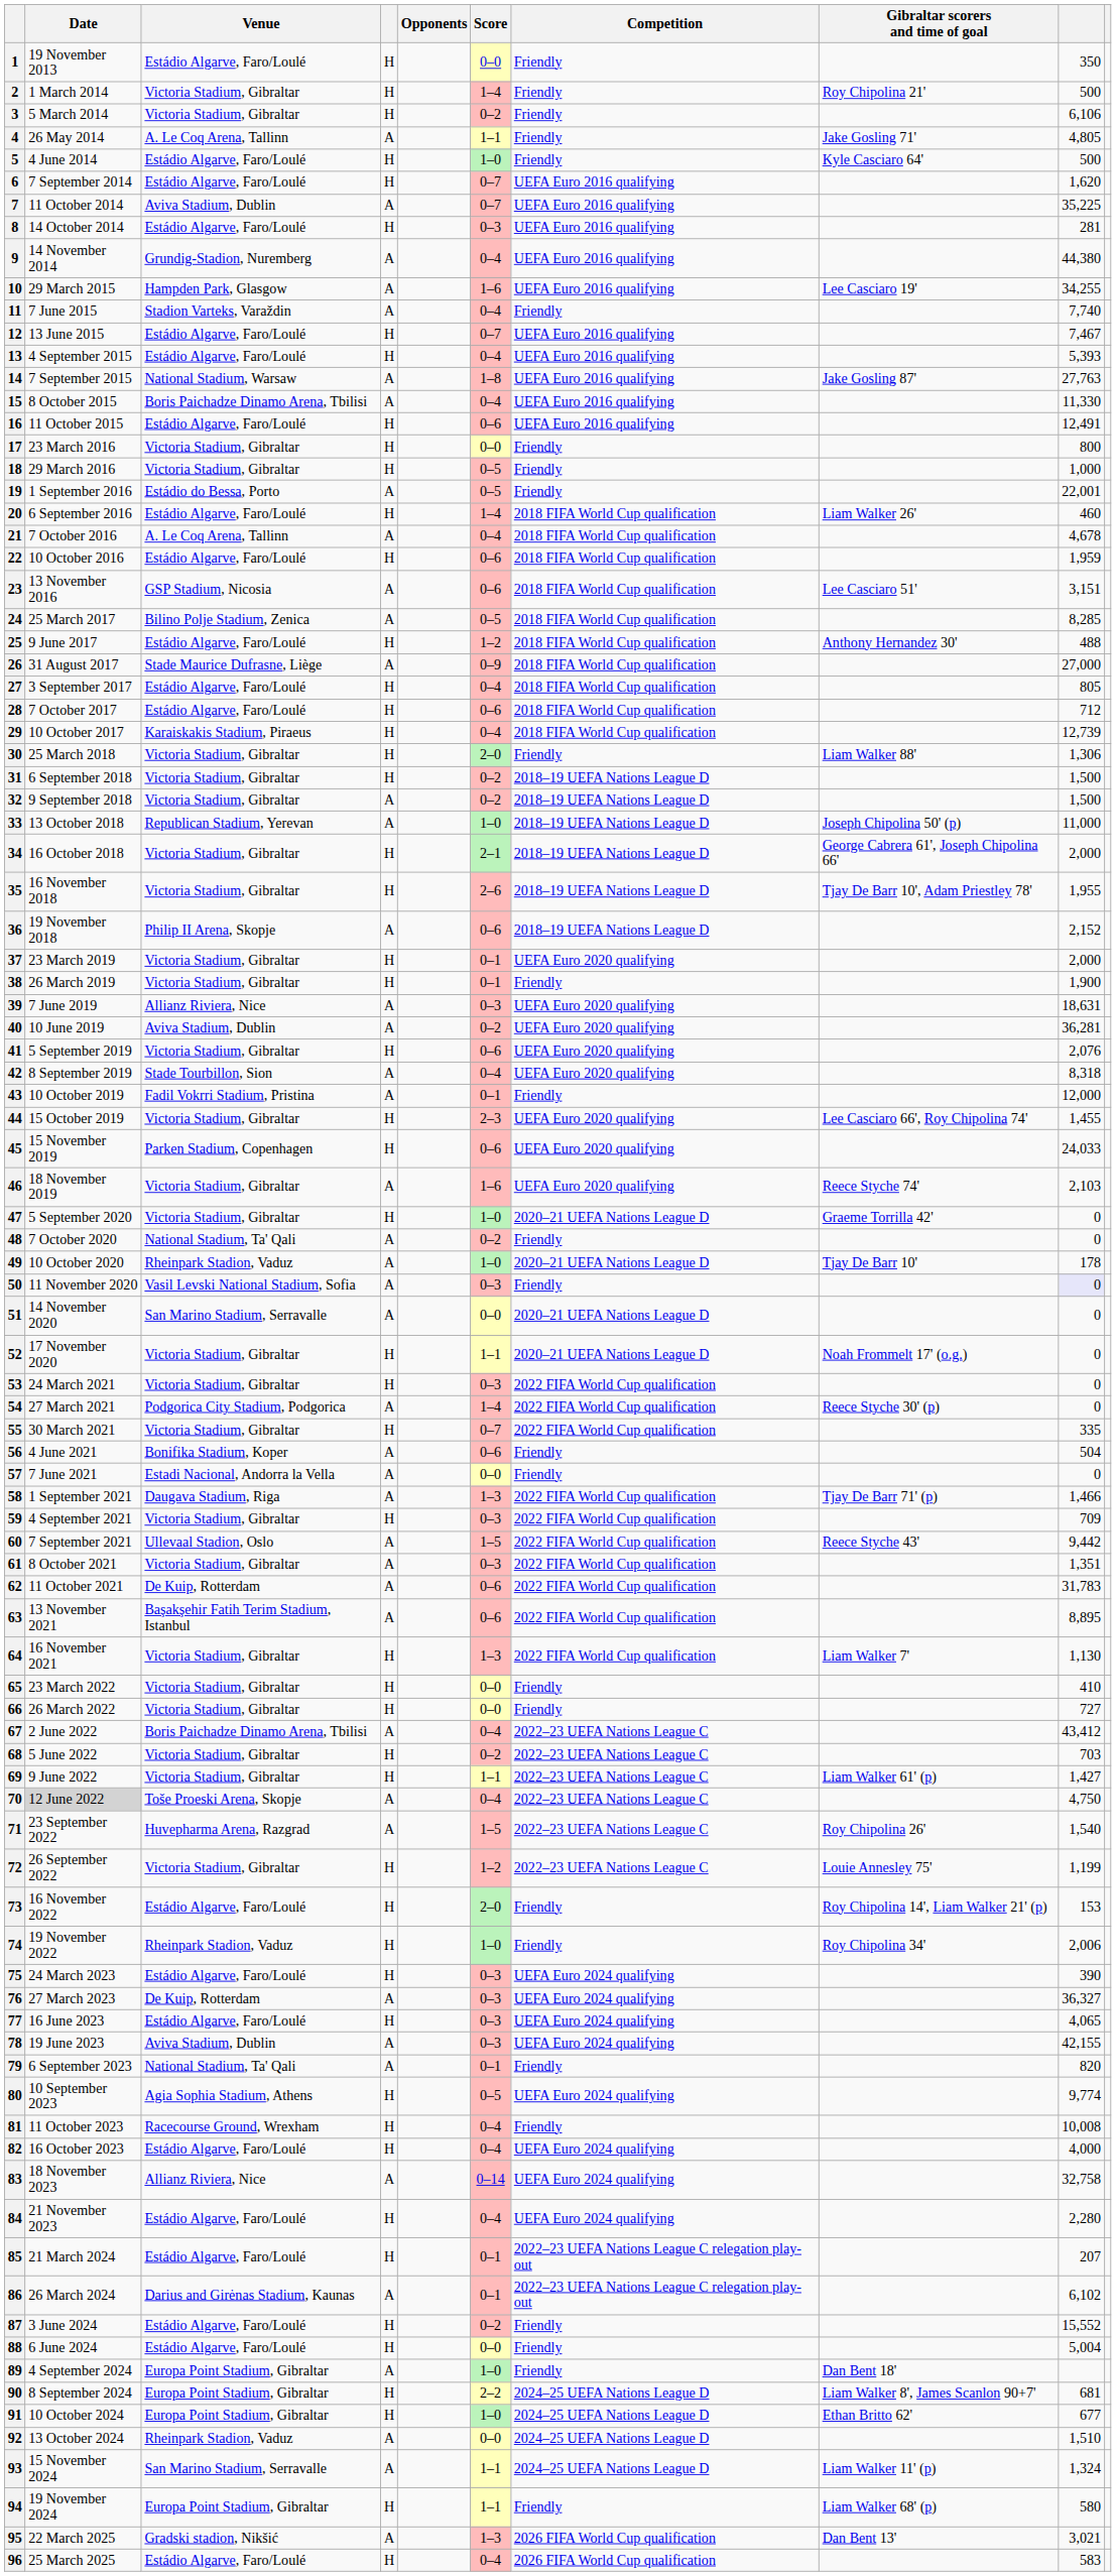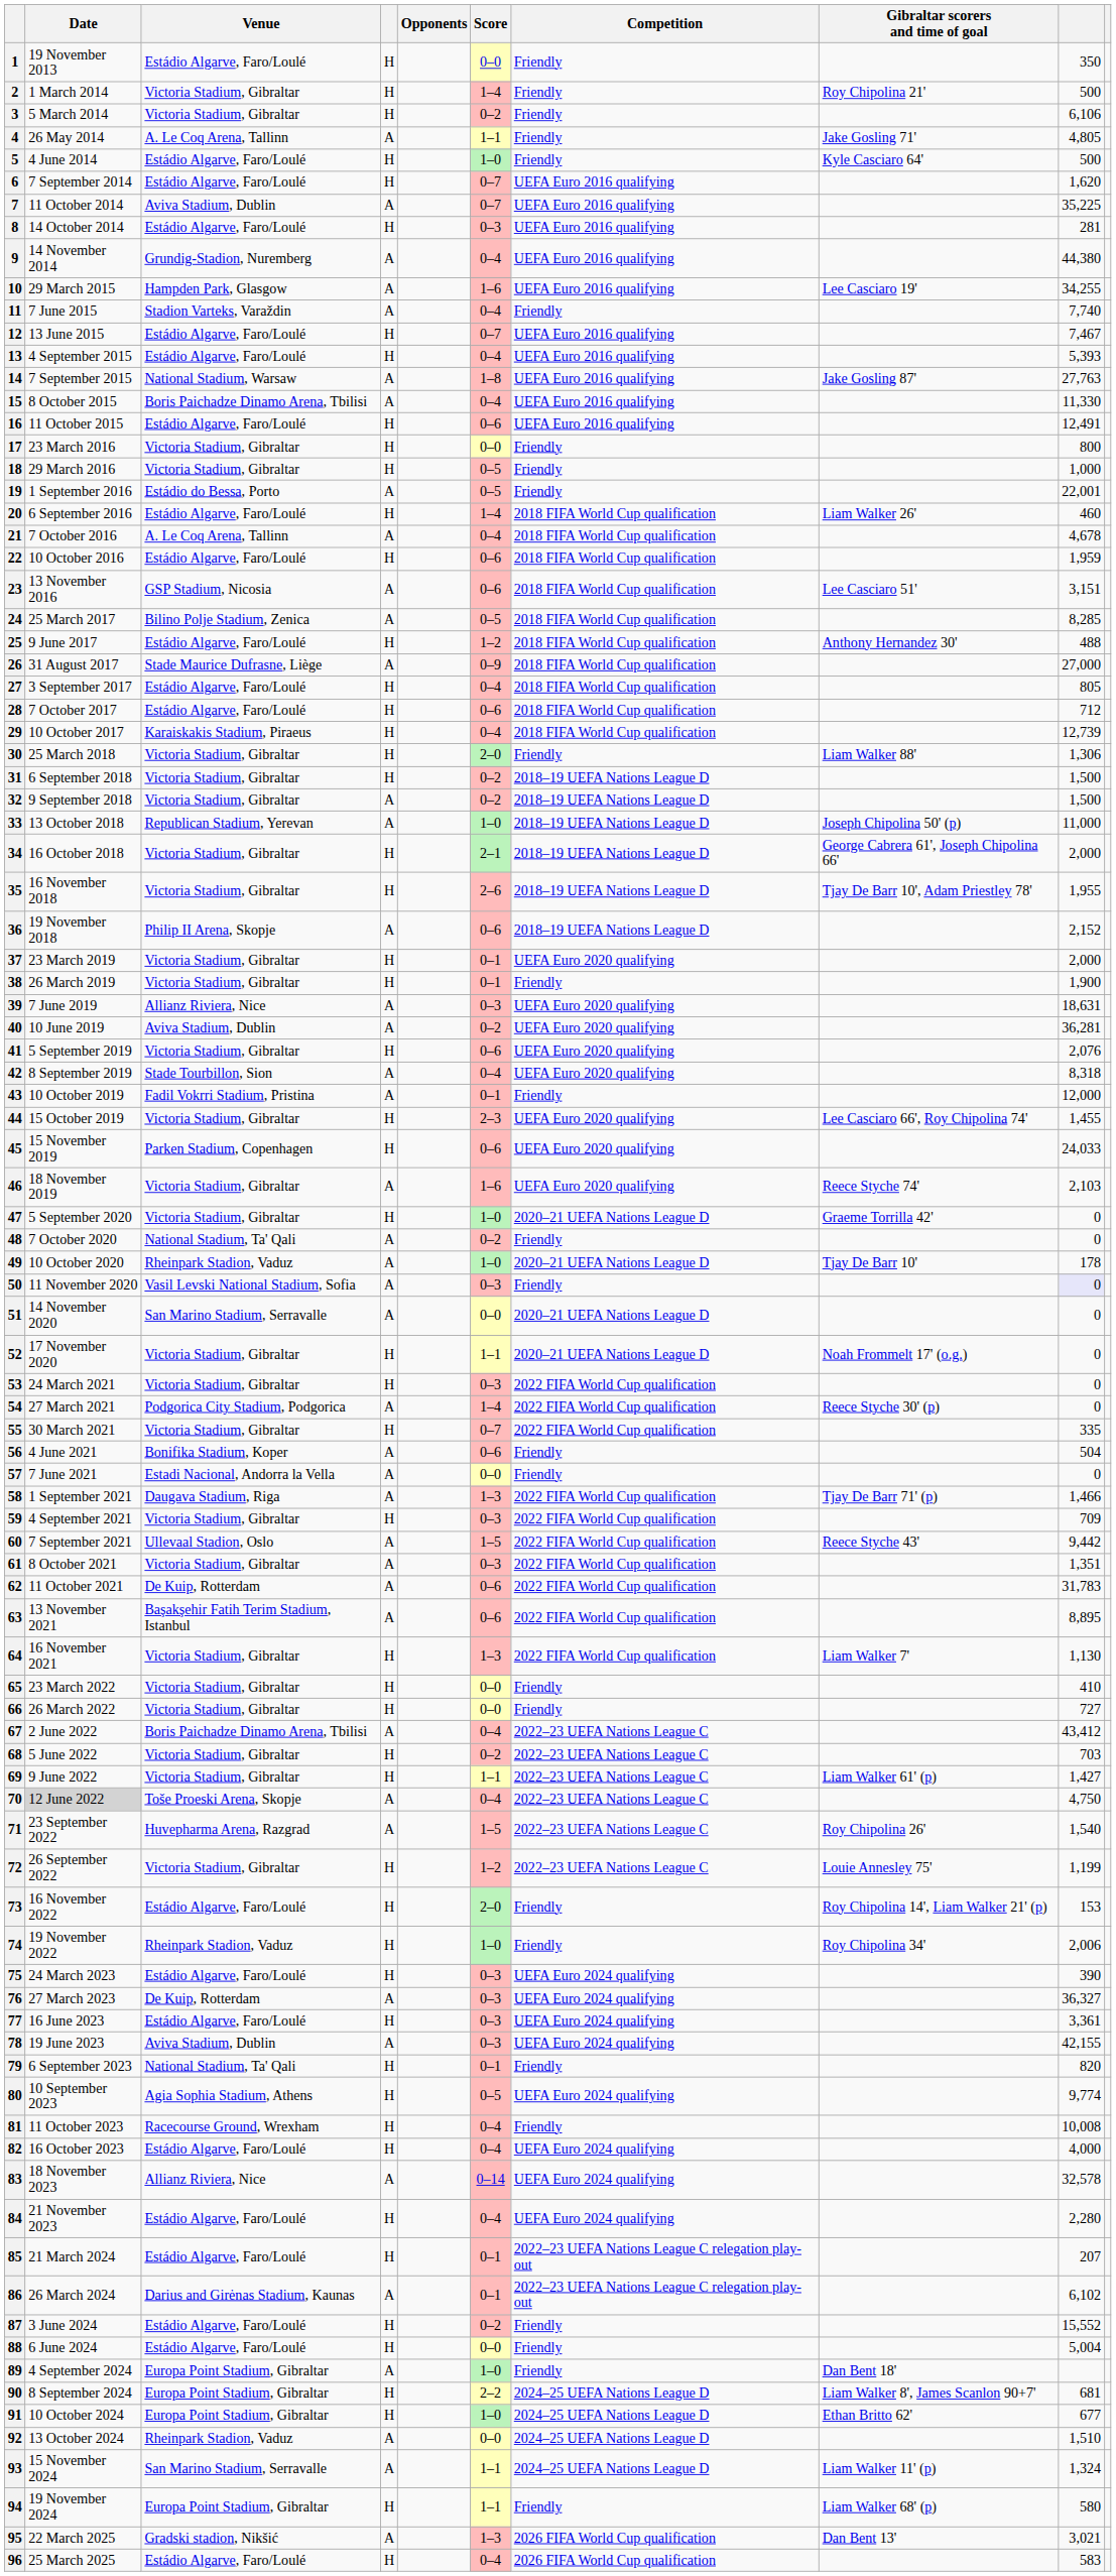77 | column 9: 4,065 -> 3,361
79 | column 4: A -> H
83 | column 9: 32,758 -> 32,578
